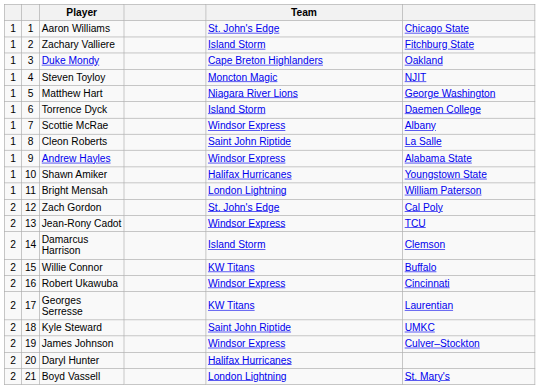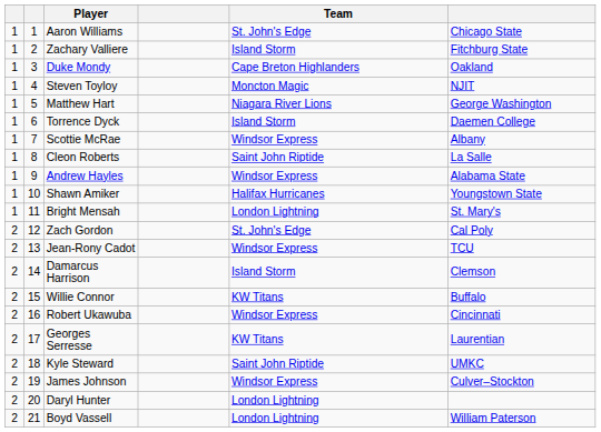Bright Mensah | column 6: William Paterson -> St. Mary's
Daryl Hunter | Team: Halifax Hurricanes -> London Lightning
Boyd Vassell | column 6: St. Mary's -> William Paterson
